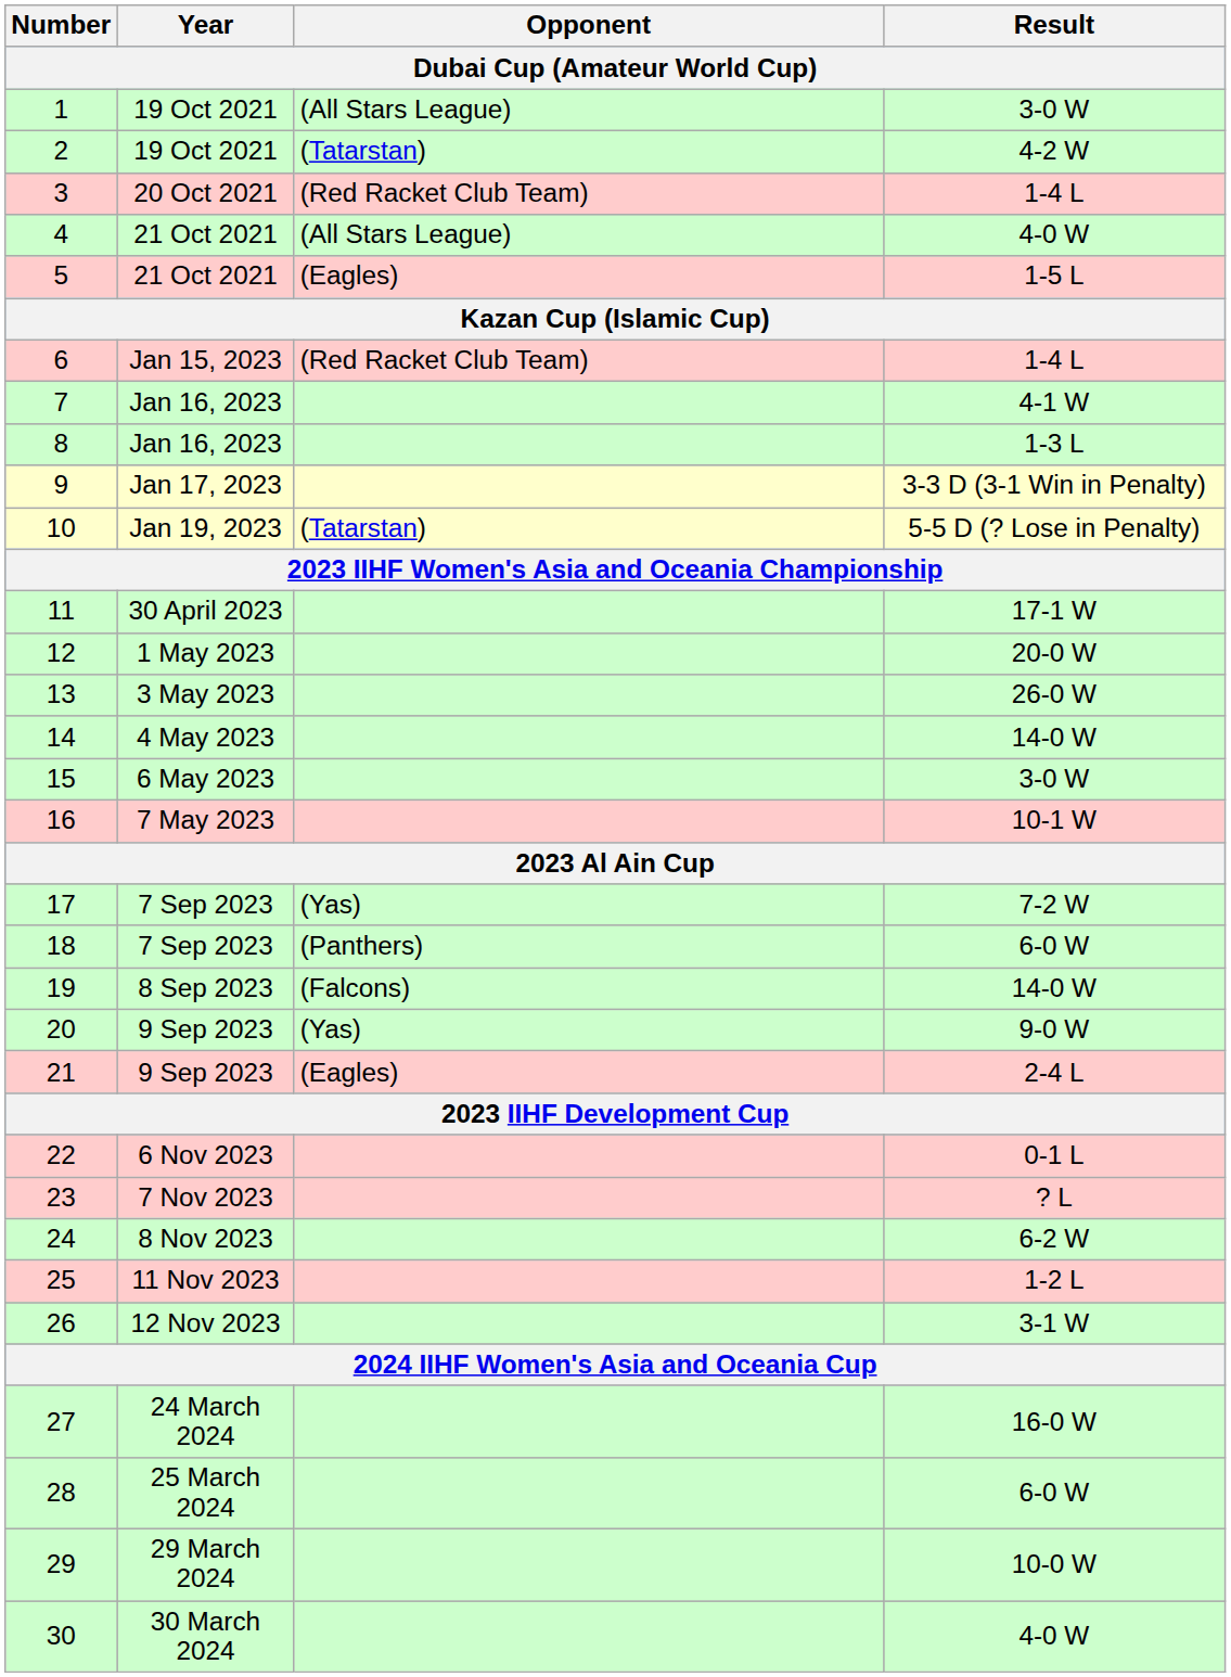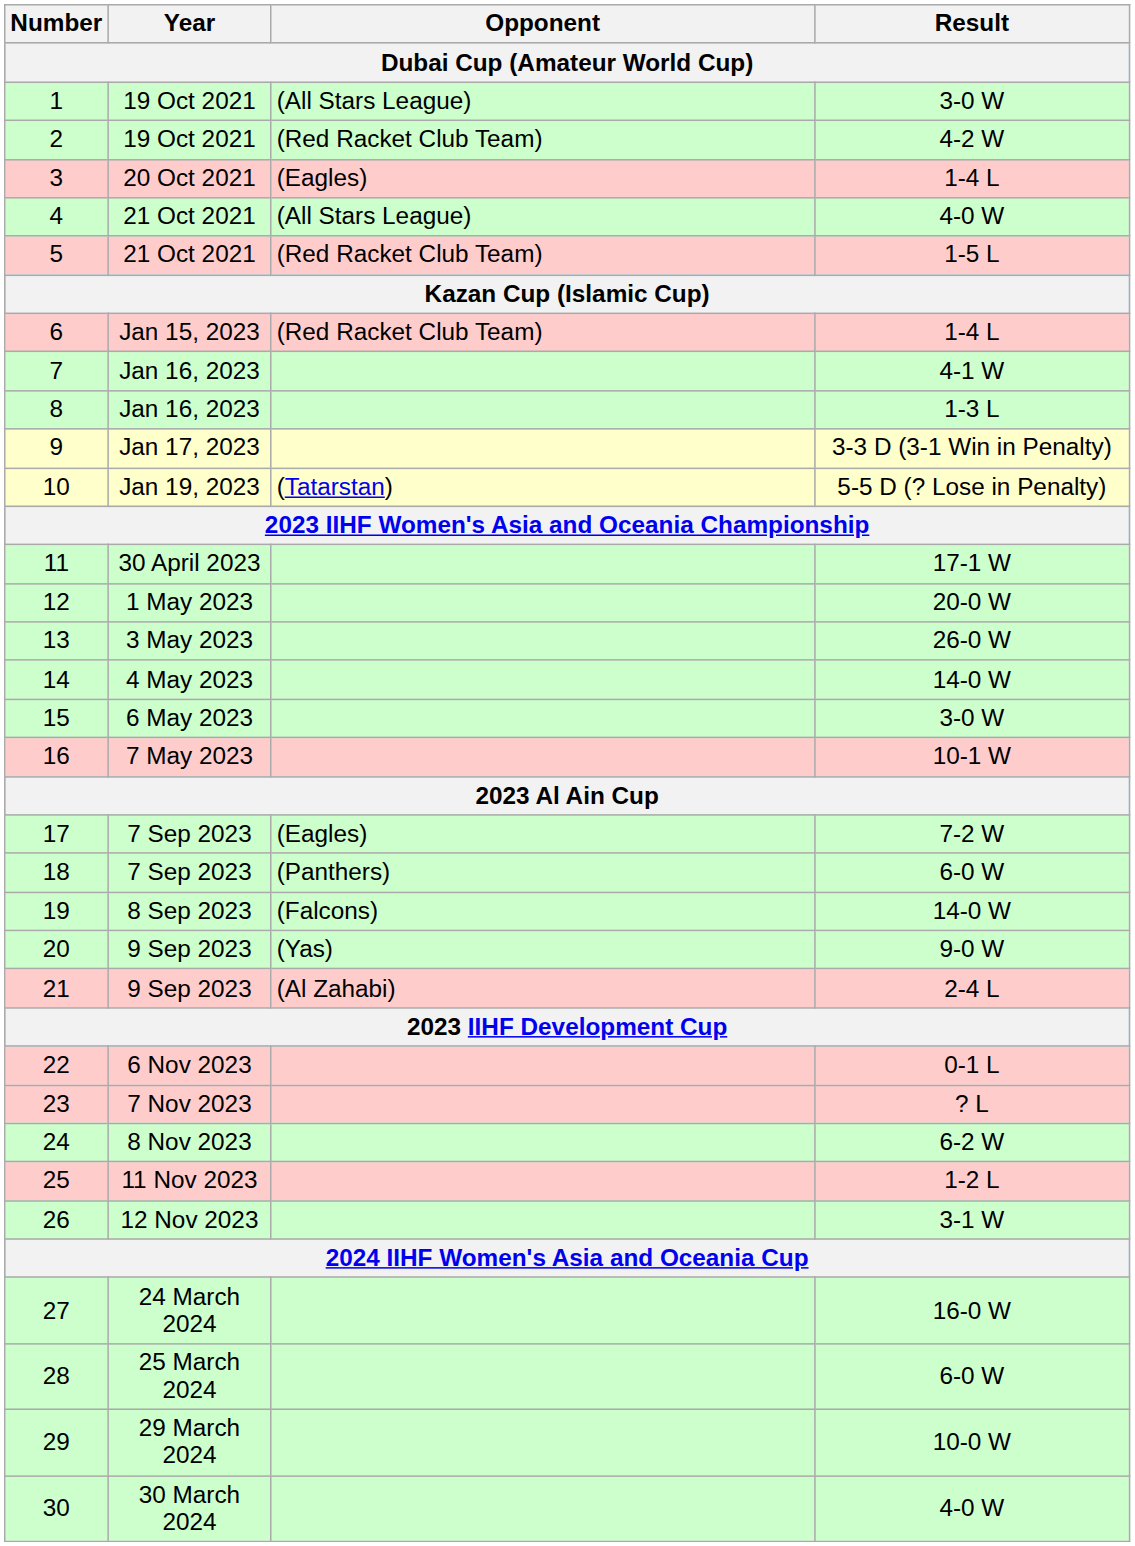2 | Opponent: (Tatarstan) -> (Red Racket Club Team)
3 | Opponent: (Red Racket Club Team) -> (Eagles)
5 | Opponent: (Eagles) -> (Red Racket Club Team)
17 | Opponent: (Yas) -> (Eagles)
21 | Opponent: (Eagles) -> (Al Zahabi)
